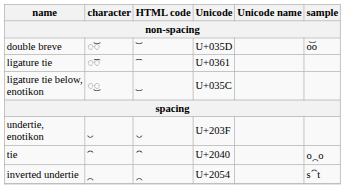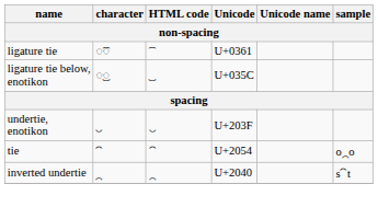- row: double breve | ◌͝◌ | ͝ | U+035D | o͝o
tie | Unicode: U+2040 -> U+2054
inverted undertie | Unicode: U+2054 -> U+2040
